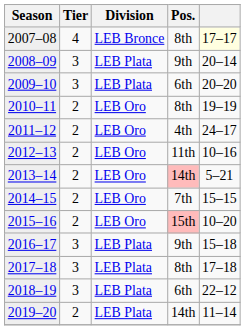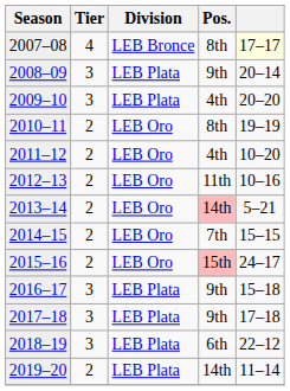2009–10 | Pos.: 6th -> 4th
2011–12 | column 5: 24–17 -> 10–20
2015–16 | column 5: 10–20 -> 24–17
2017–18 | Pos.: 8th -> 9th
